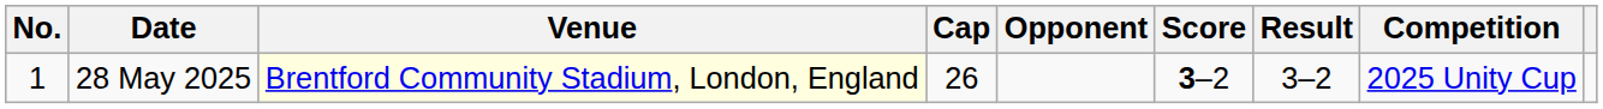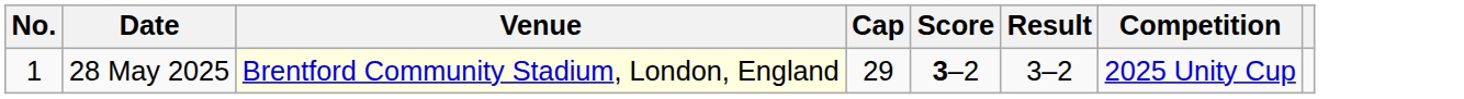- column: Opponent
28 May 2025 | Cap: 26 -> 29
